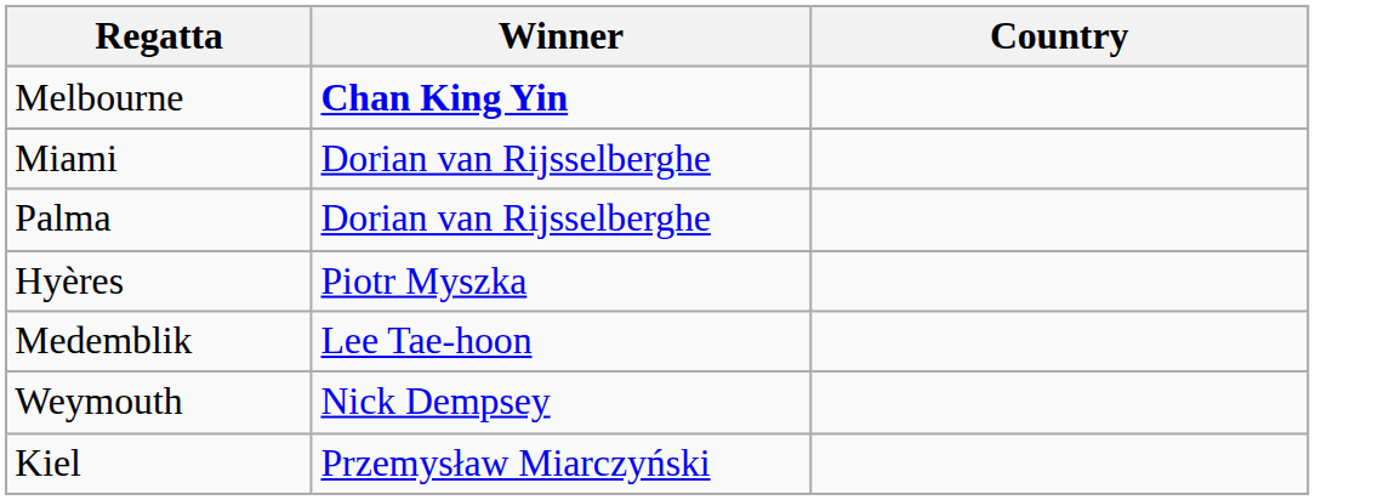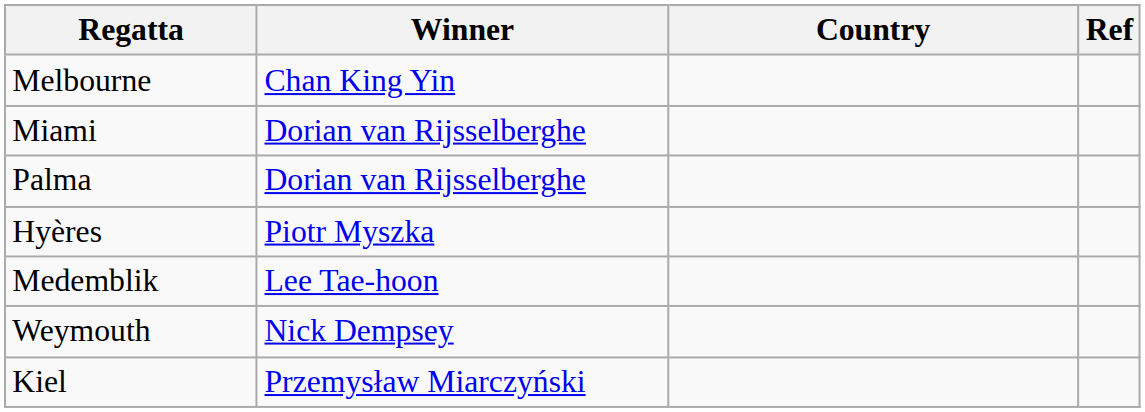+ column: Ref
Melbourne | Winner: bold -> normal
